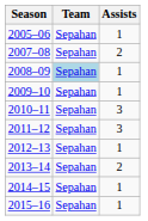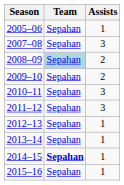2007–08 | Assists: 2 -> 3
2008–09 | Assists: 1 -> 2
2009–10 | Assists: 1 -> 2
2013–14 | Assists: 2 -> 1
2014–15 | Team: normal -> bold
